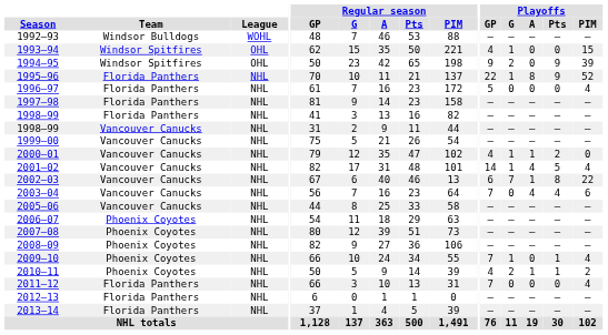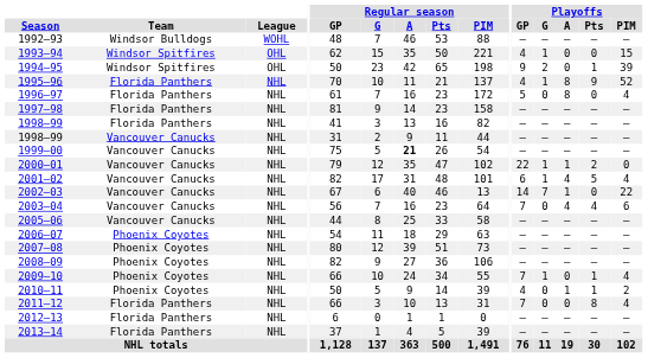1994–95 | Playoffs / Pts: 9 -> 1
1995–96 | Playoffs / GP: 22 -> 4
1996–97 | Playoffs / A: 0 -> 8
1999–00 | Regular season / A: normal -> bold
2000–01 | Playoffs / GP: 4 -> 22
2001–02 | Playoffs / GP: 14 -> 6
2002–03 | Playoffs / GP: 6 -> 14
2002–03 | Playoffs / Pts: 8 -> 0
2010–11 | Playoffs / G: 2 -> 0
2011–12 | Playoffs / Pts: 0 -> 8
